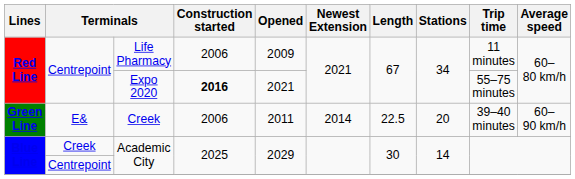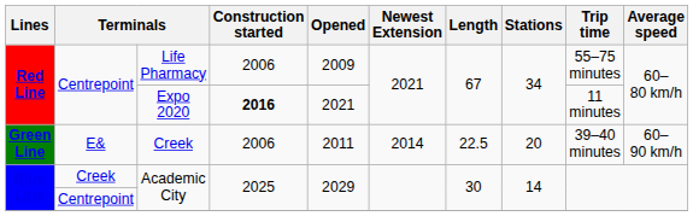Life Pharmacy | Trip time: 11 minutes -> 55–75 minutes
Expo 2020 | Trip time: 55–75 minutes -> 11 minutes
